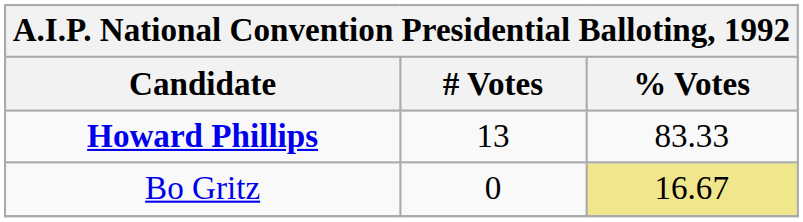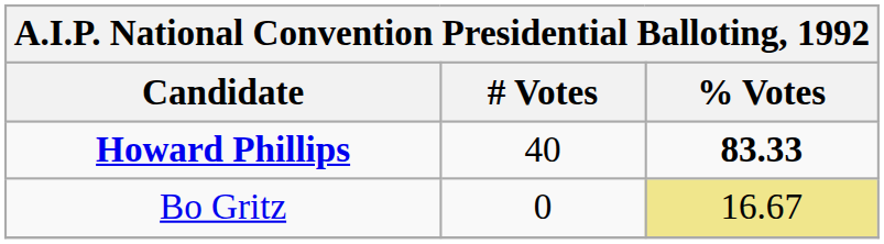Howard Phillips | # Votes: 13 -> 40
Howard Phillips | % Votes: normal -> bold
